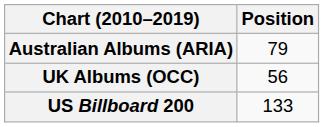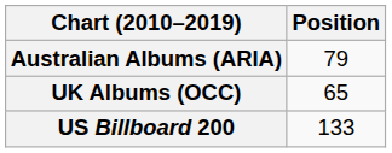UK Albums (OCC) | Position: 56 -> 65
